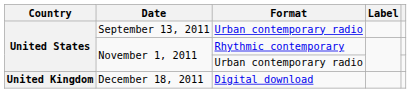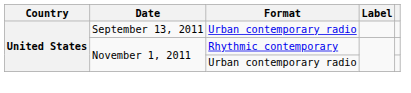- row: United Kingdom | December 18, 2011 | Digital download
